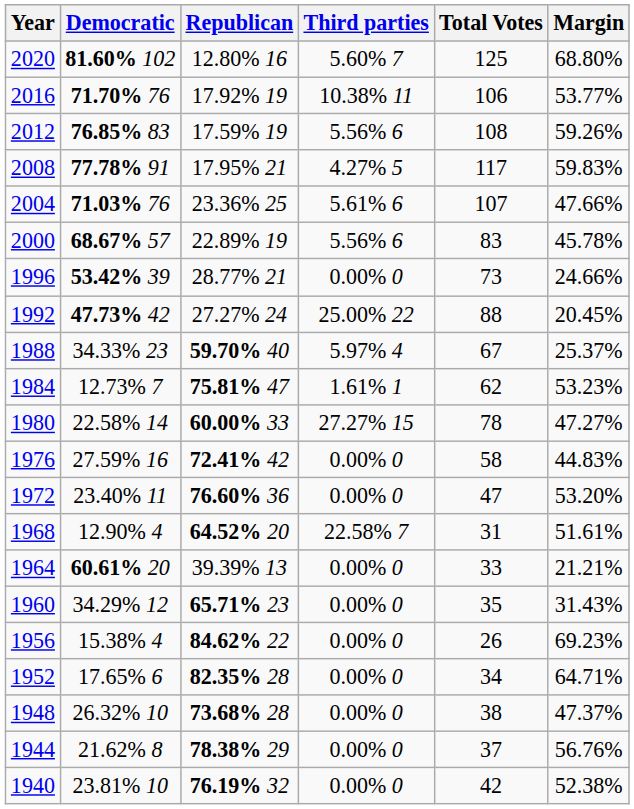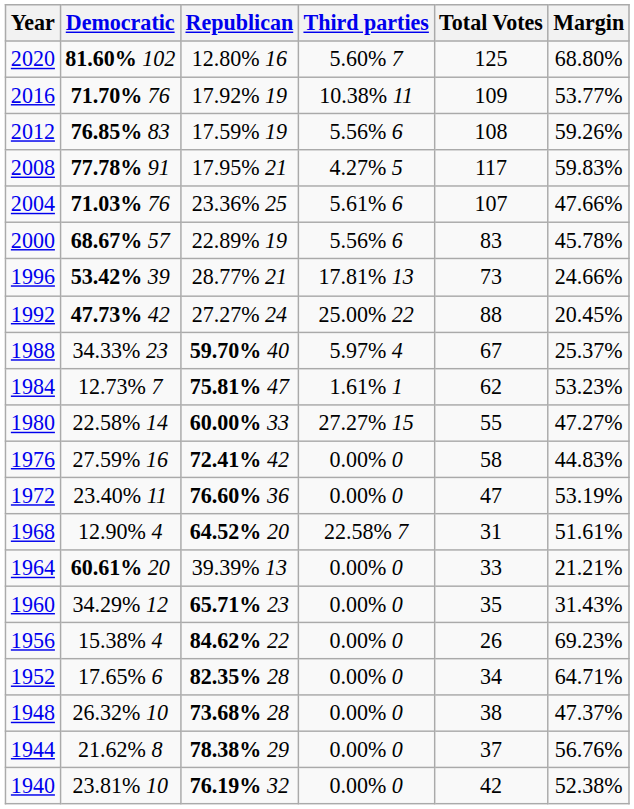2016 | Total Votes: 106 -> 109
1996 | Third parties: 0.00% 0 -> 17.81% 13
1980 | Total Votes: 78 -> 55
1972 | Margin: 53.20% -> 53.19%
